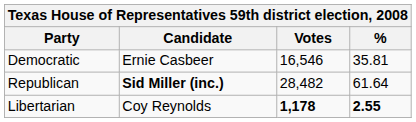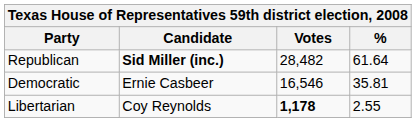rows swapped: Republican <-> Democratic
Libertarian | %: bold -> normal
